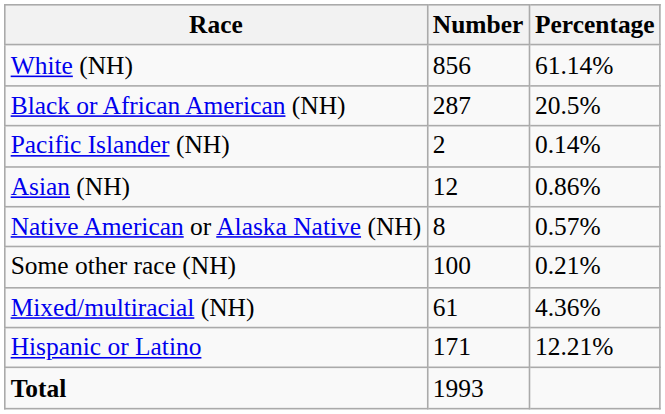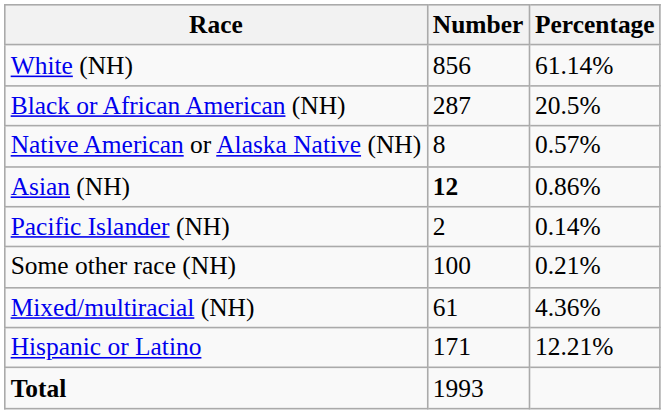rows swapped: Native American or Alaska Native (NH) <-> Pacific Islander (NH)
Asian (NH) | Number: normal -> bold
